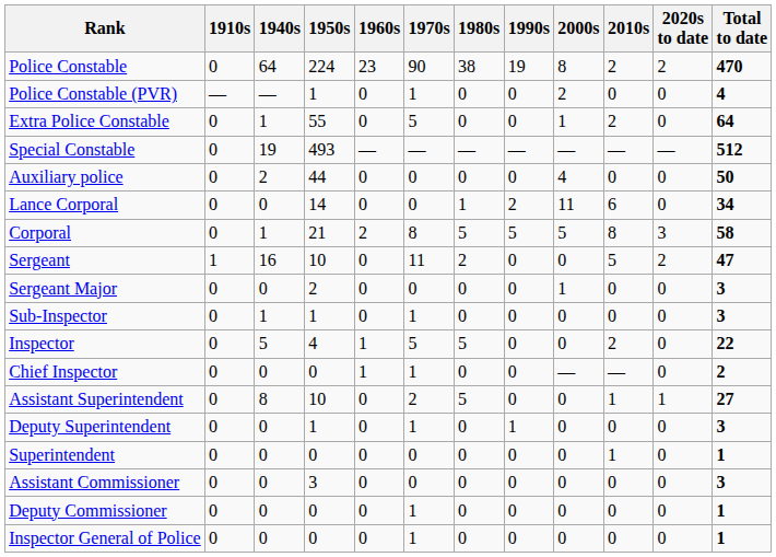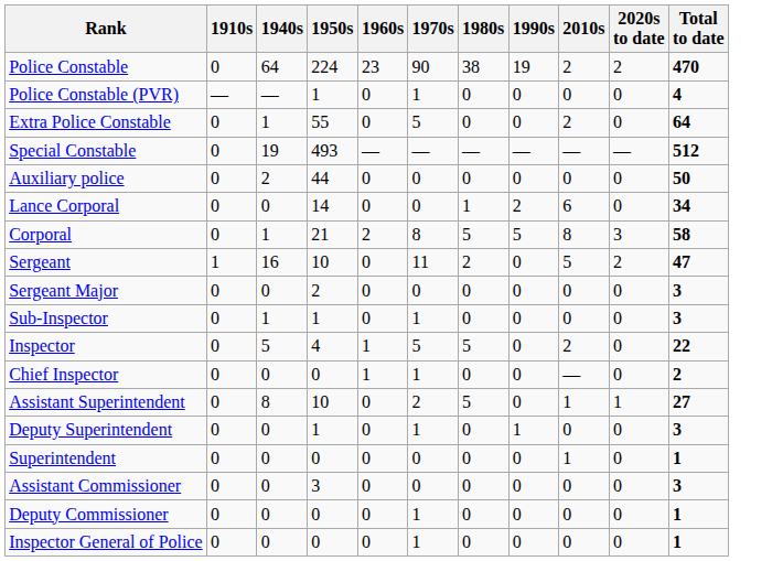- column: 2000s | 8 | 2 | 1 | — | 4 | 11 | 5 | 0 | 1 | 0 | 0 | — | 0 | 0 | 0 | 0 | 0 | 0
